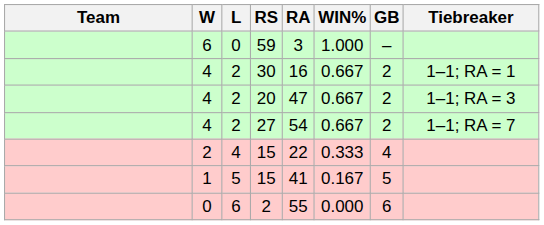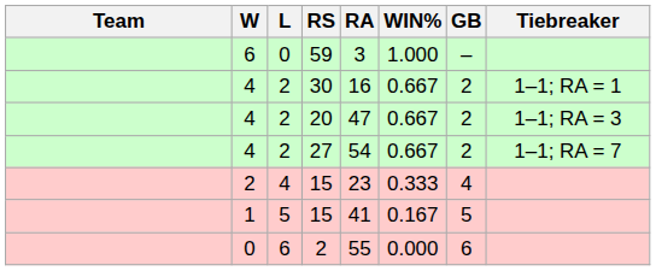2 / 15 | RA: 22 -> 23
